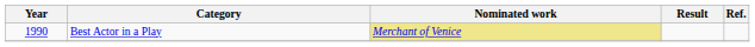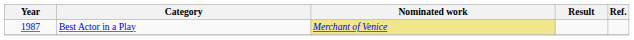Best Actor in a Play | Year: 1990 -> 1987
